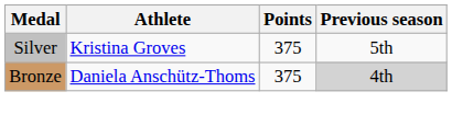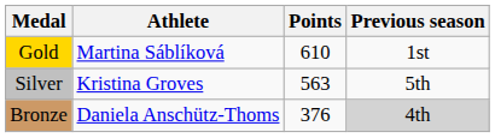+ row: Gold | Martina Sáblíková | 610 | 1st
Silver | Points: 375 -> 563
Bronze | Points: 375 -> 376
